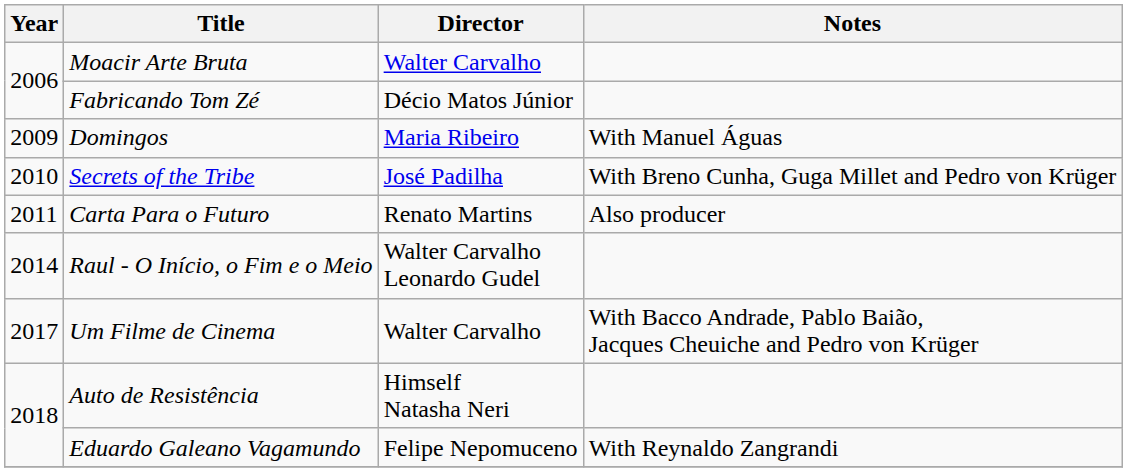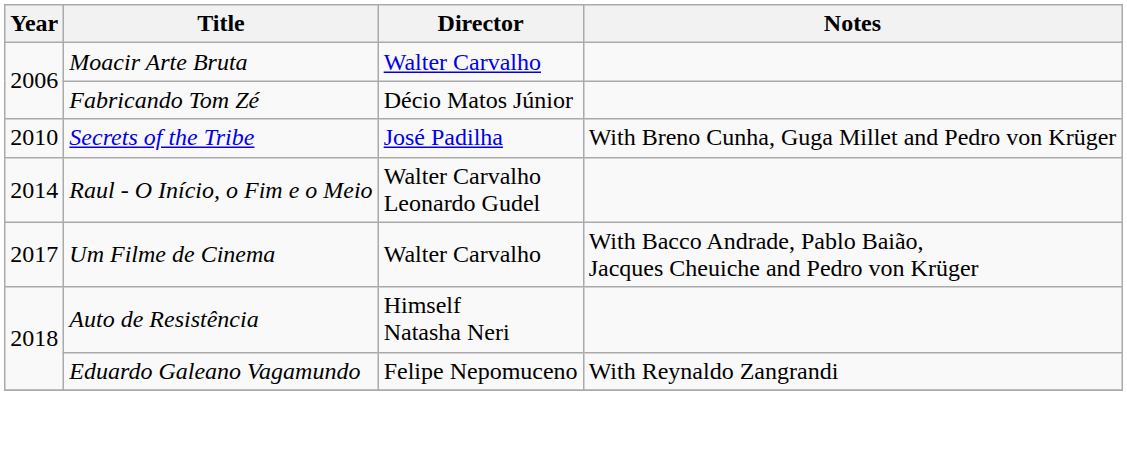- row: 2009 | Domingos | Maria Ribeiro | With Manuel Águas
- row: 2011 | Carta Para o Futuro | Renato Martins | Also producer
